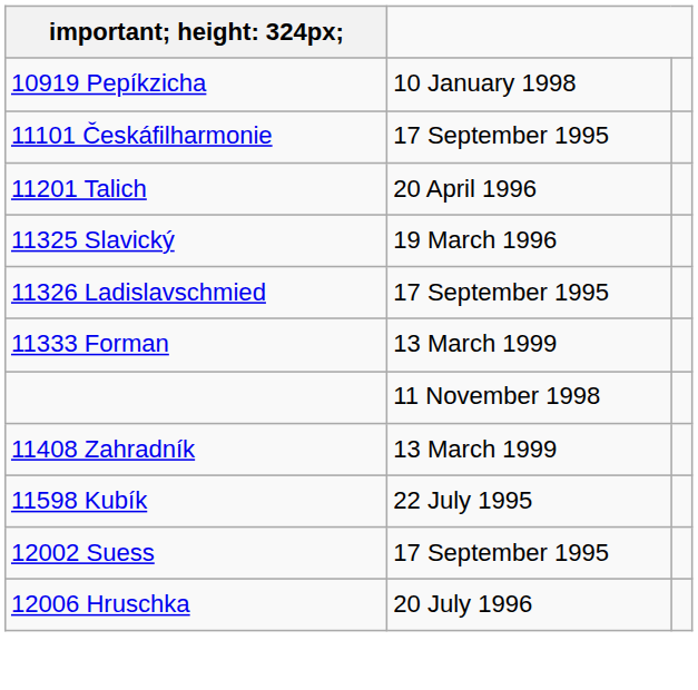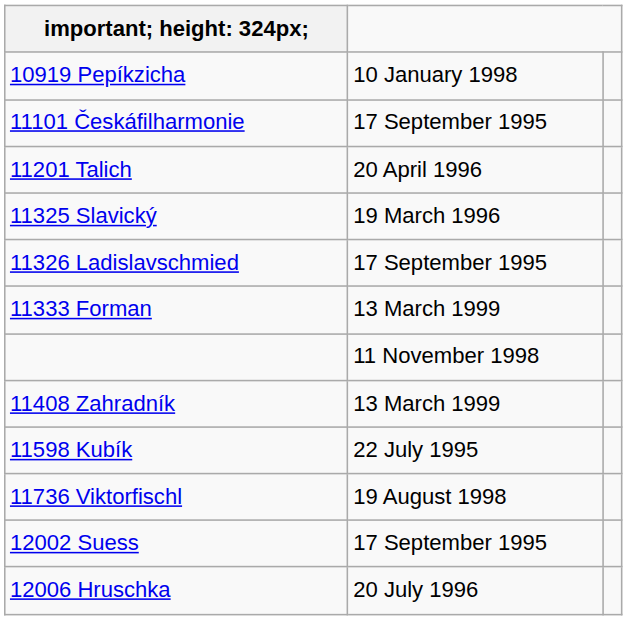+ row: 11736 Viktorfischl | 19 August 1998
